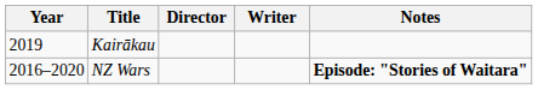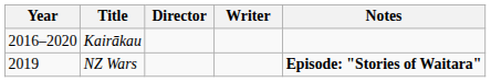Kairākau | Year: 2019 -> 2016–2020
NZ Wars | Year: 2016–2020 -> 2019
